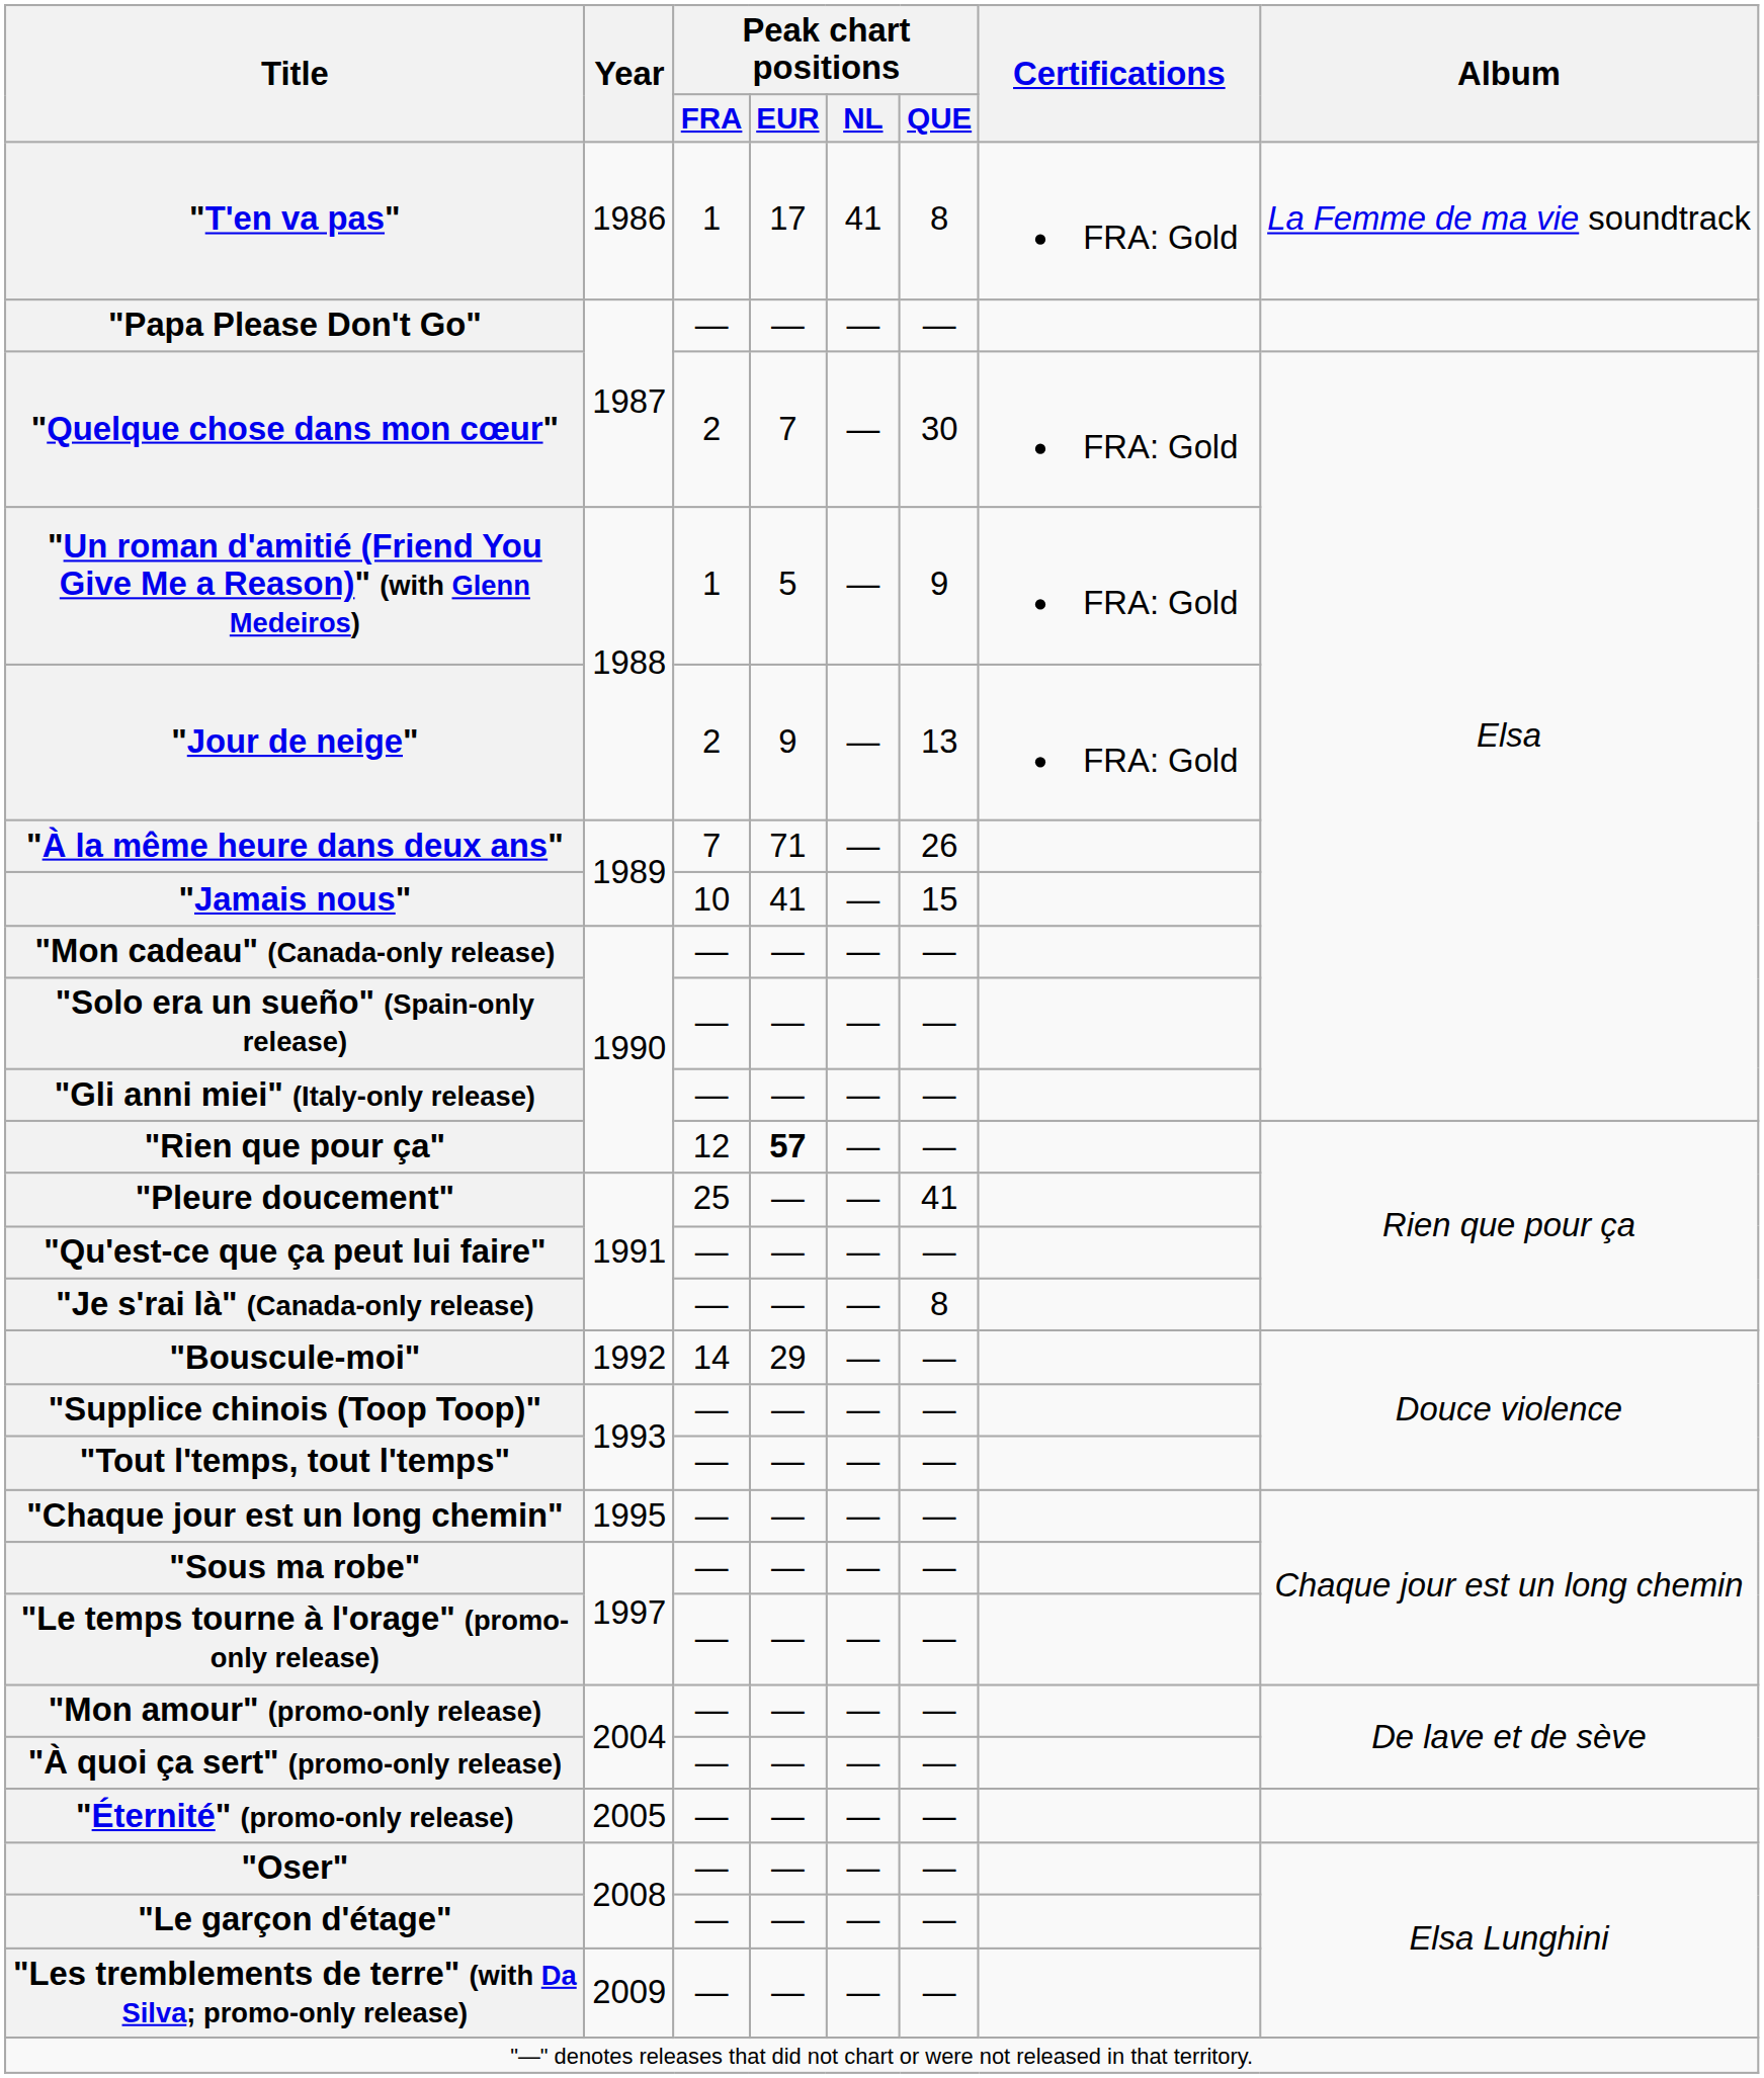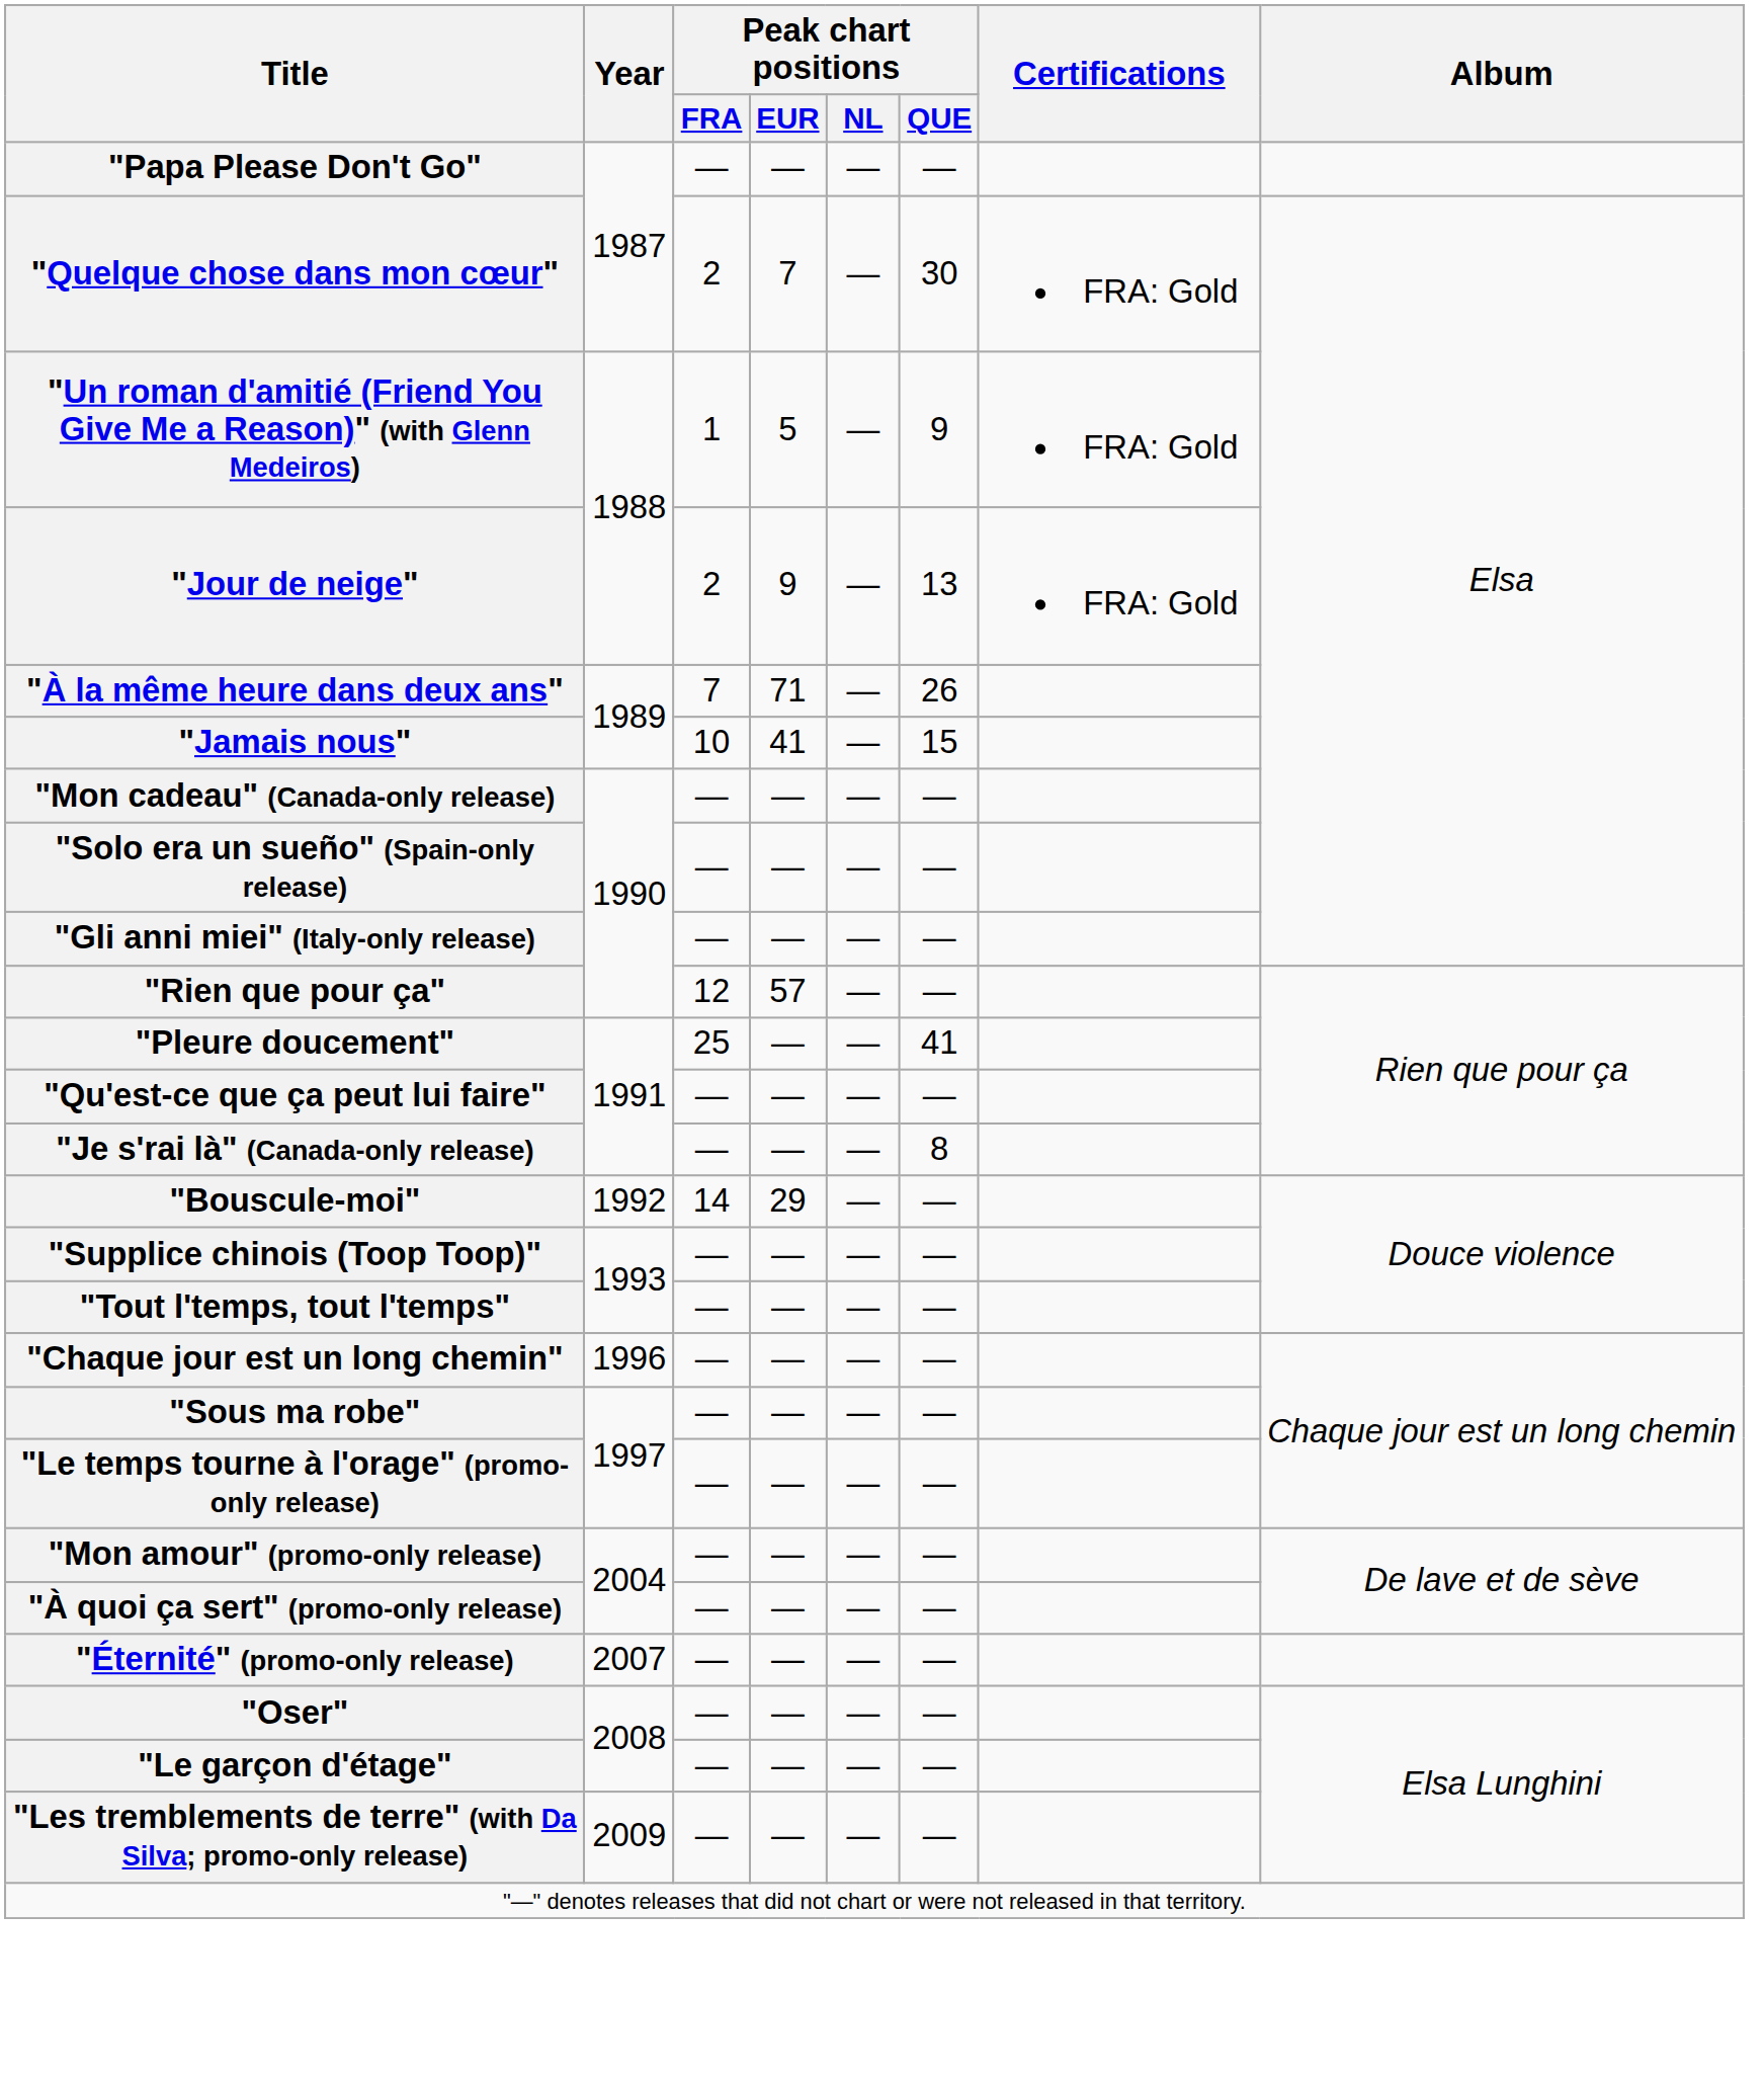- row: "T'en va pas" | 1986 | 1 | 17 | 41 | 8 | FRA: Gold | La Femme de ma vie soundtrack
"Rien que pour ça" | Peak chart positions / EUR: bold -> normal
"Chaque jour est un long chemin" | Year: 1995 -> 1996
"Éternité" (promo-only release) | Year: 2005 -> 2007
